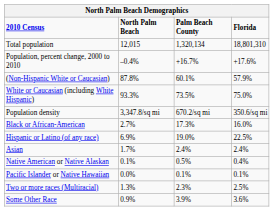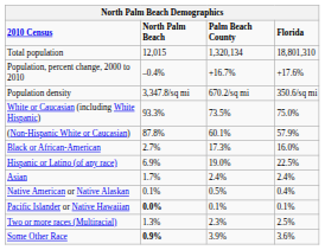rows swapped: Population density <-> (Non-Hispanic White or Caucasian)
Pacific Islander or Native Hawaiian | North Palm Beach: normal -> bold
Some Other Race | North Palm Beach: normal -> bold
